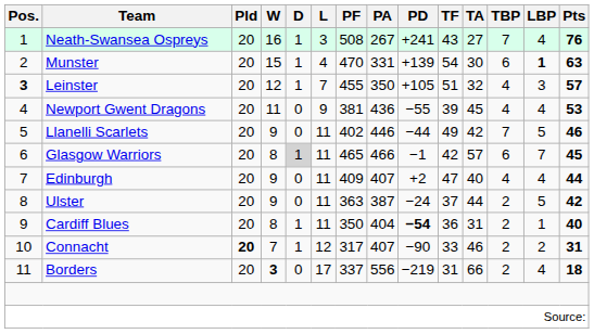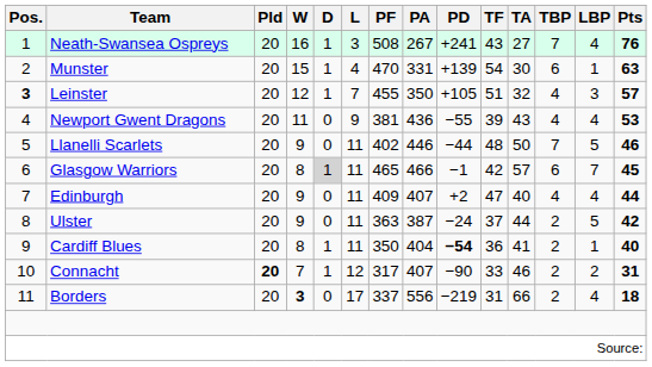Munster | LBP: bold -> normal
Newport Gwent Dragons | TA: 45 -> 43
Llanelli Scarlets | TF: 49 -> 48
Llanelli Scarlets | TA: 42 -> 50
Cardiff Blues | TA: 31 -> 41
